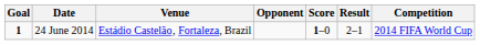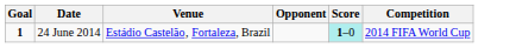- column: Result | 2–1
24 June 2014 | Score: no background -> paleturquoise background
